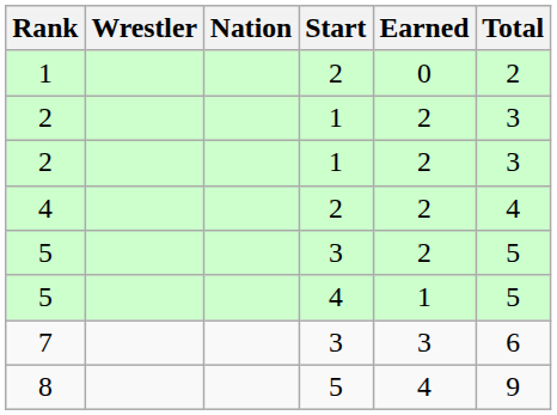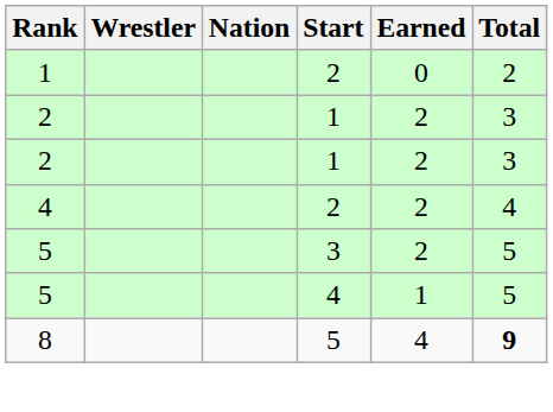- row: 7 | 3 | 3 | 6
8 | Total: normal -> bold
